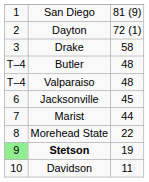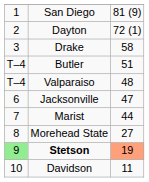Butler | column 3: 48 -> 51
Jacksonville | column 3: 45 -> 47
Morehead State | column 3: 22 -> 27
Stetson | column 3: no background -> lightsalmon background
